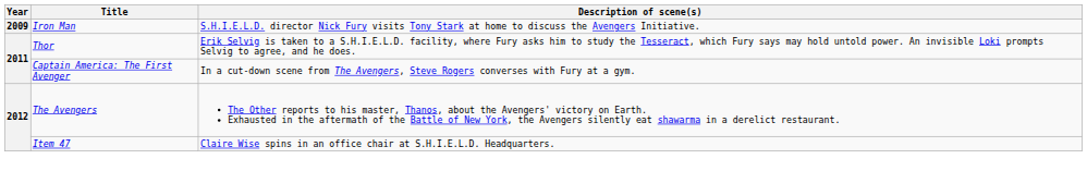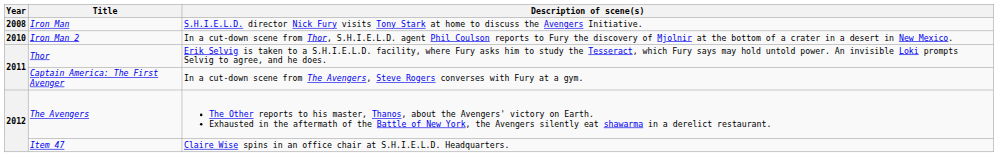Iron Man | Year: 2009 -> 2008
+ row: 2010 | Iron Man 2 | In a cut-down scene from Thor, S.H.I.E.L.D. agent Phil Coulson reports to Fury the discovery of Mjolnir at the bottom of a crater in a desert in New Mexico.
